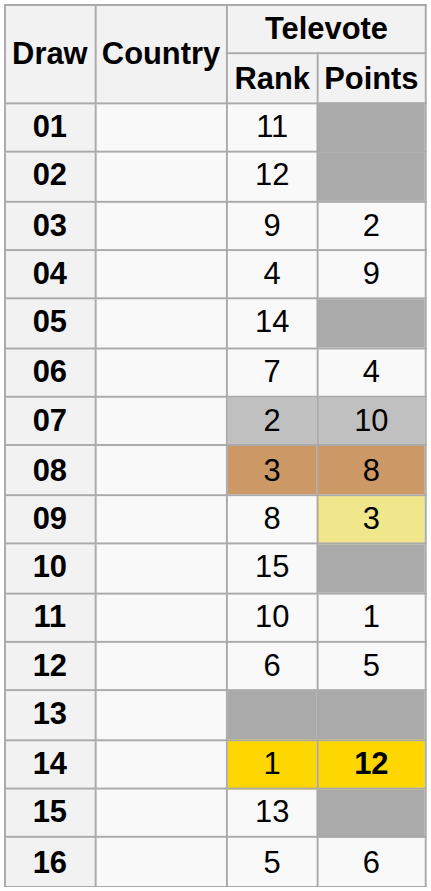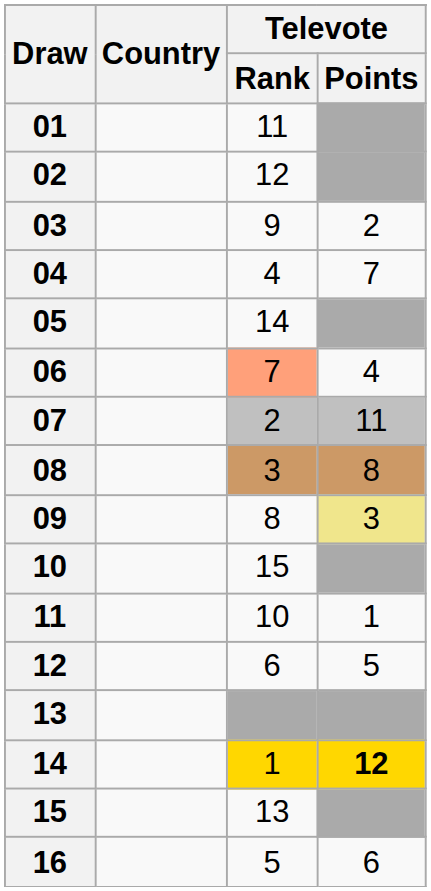04 | Televote / Points: 9 -> 7
06 | Televote / Rank: no background -> lightsalmon background
07 | Televote / Points: 10 -> 11
